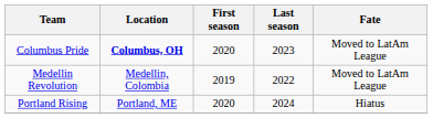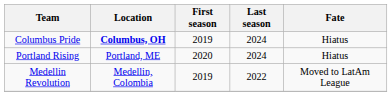Columbus Pride | First season: 2020 -> 2019
Columbus Pride | Last season: 2023 -> 2024
Columbus Pride | Fate: Moved to LatAm League -> Hiatus
rows swapped: Medellin Revolution <-> Portland Rising
